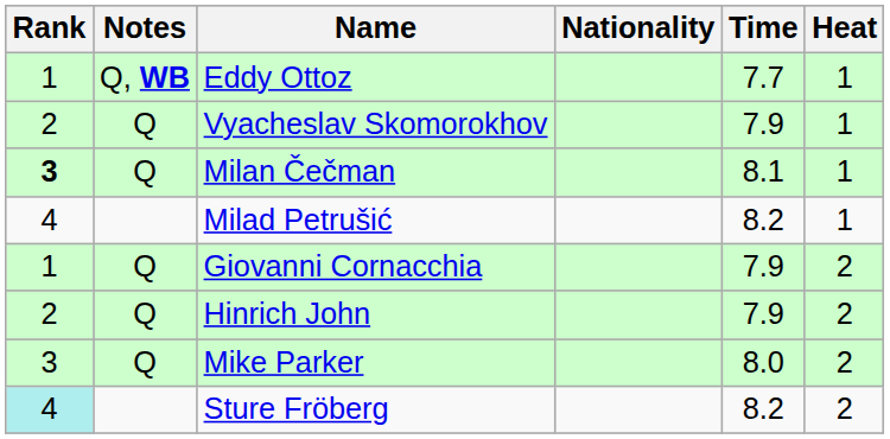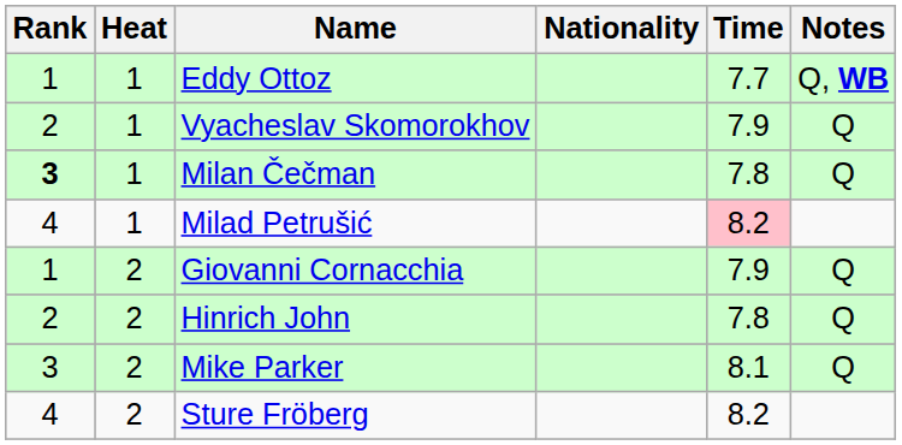columns swapped: Heat <-> Notes
Milan Čečman | Time: 8.1 -> 7.8
Milad Petrušić | Time: no background -> pink background
Hinrich John | Time: 7.9 -> 7.8
Mike Parker | Time: 8.0 -> 8.1
Sture Fröberg | Rank: paleturquoise background -> no background
